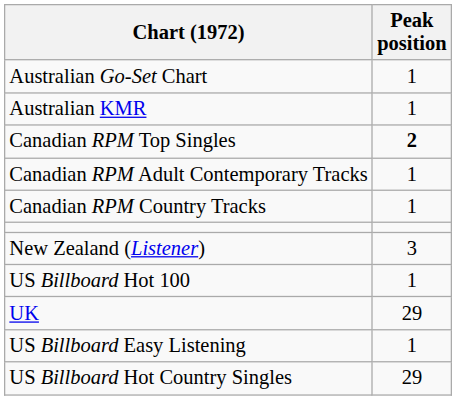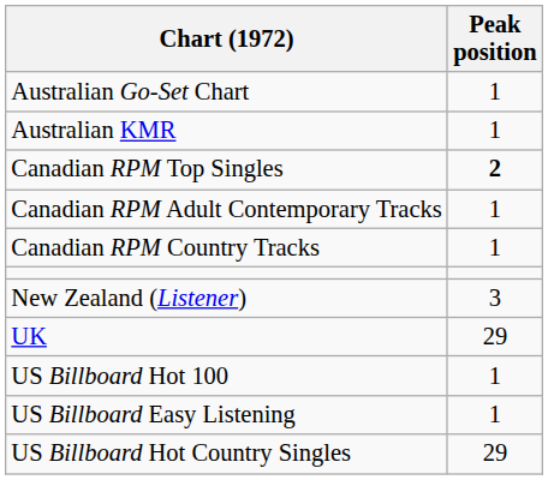rows swapped: UK <-> US Billboard Hot 100
